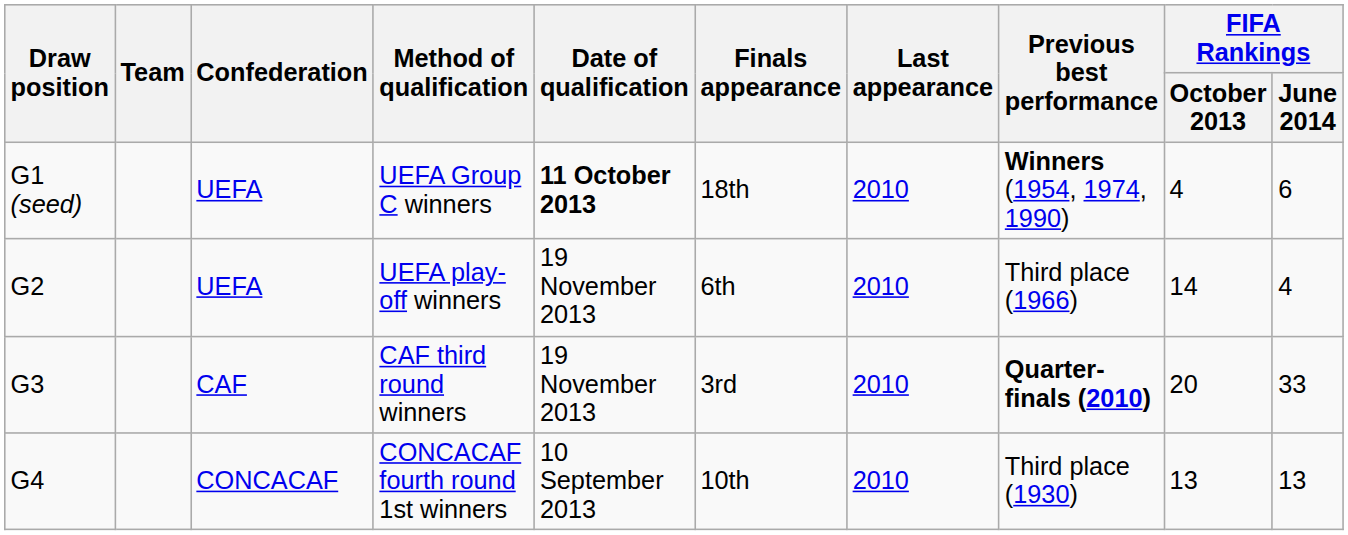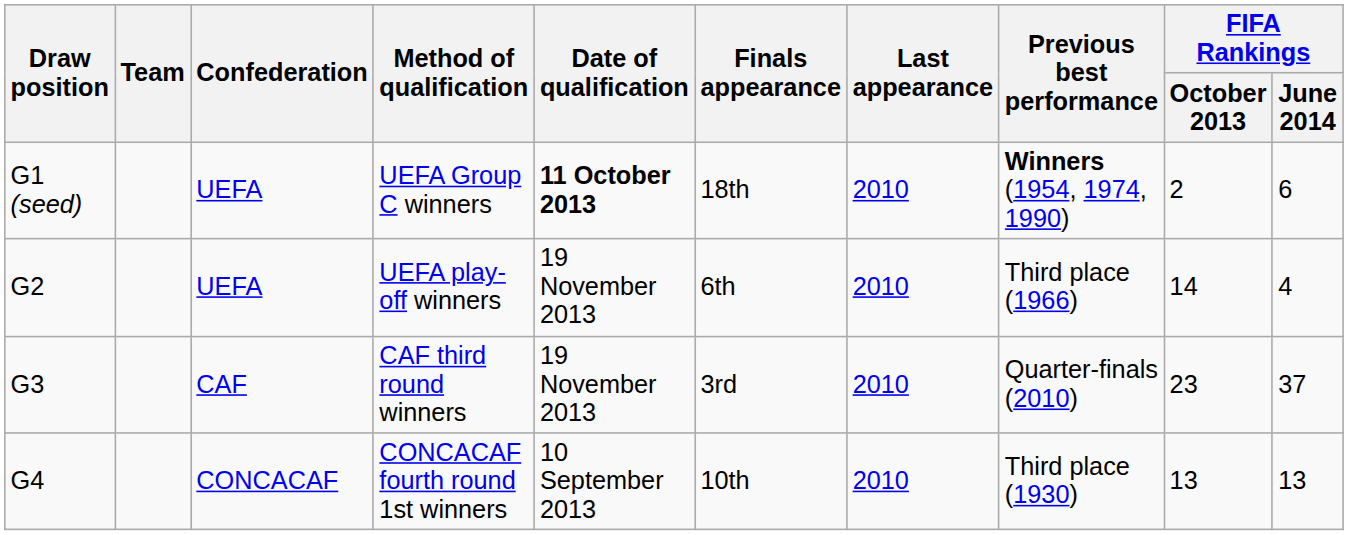UEFA Group C winners | FIFA Rankings / October 2013: 4 -> 2
CAF third round winners | Previous best performance: bold -> normal
CAF third round winners | FIFA Rankings / October 2013: 20 -> 23
CAF third round winners | FIFA Rankings / June 2014: 33 -> 37
